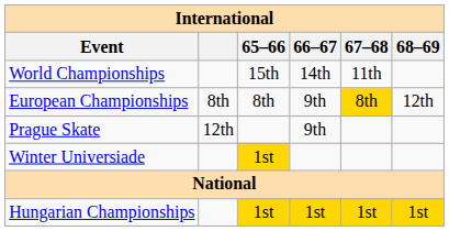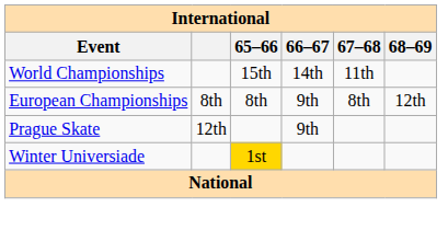European Championships | 67–68: gold background -> no background
- row: Hungarian Championships | 1st | 1st | 1st | 1st
